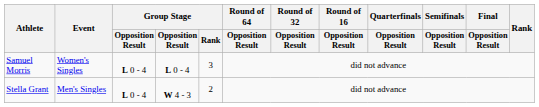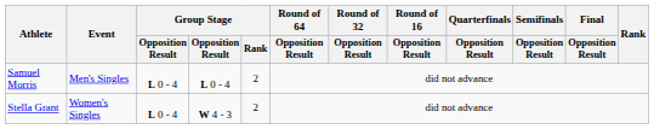Samuel Morris | Event: Women's Singles -> Men's Singles
Samuel Morris | Group Stage / Rank: 3 -> 2
Stella Grant | Event: Men's Singles -> Women's Singles
